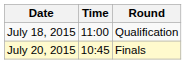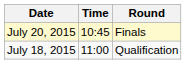rows swapped: July 18, 2015 <-> July 20, 2015
